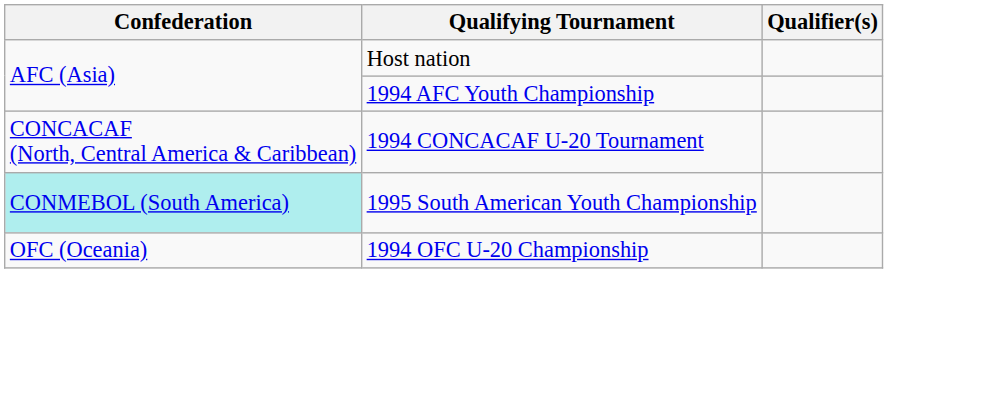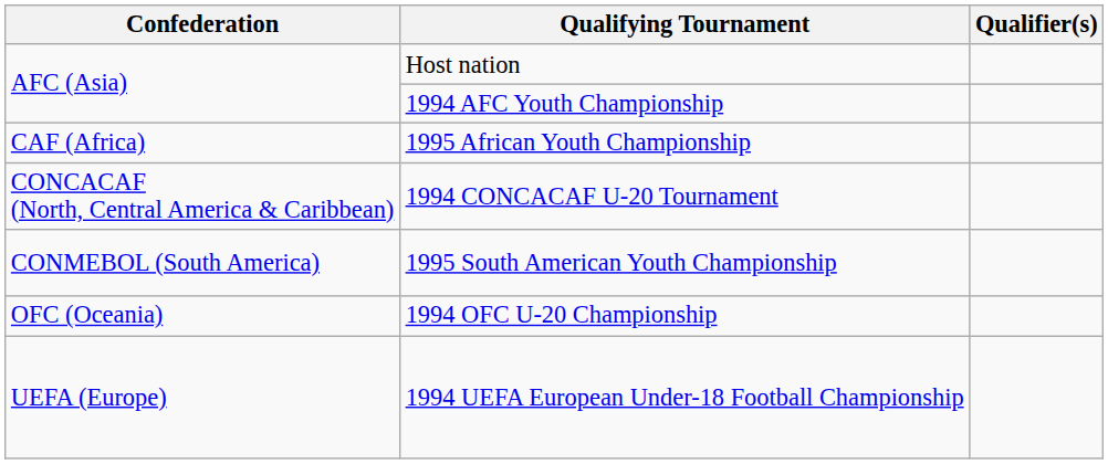+ row: CAF (Africa) | 1995 African Youth Championship
1995 South American Youth Championship | Confederation: paleturquoise background -> no background
+ row: UEFA (Europe) | 1994 UEFA European Under-18 Football Championship
